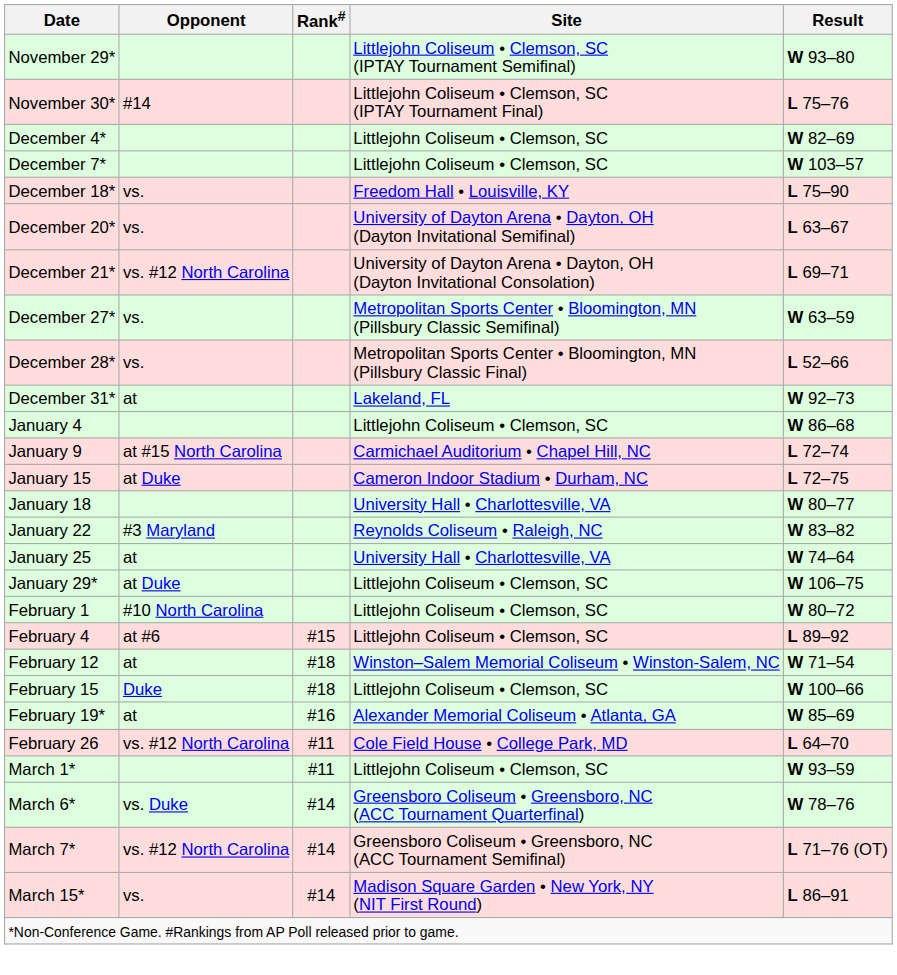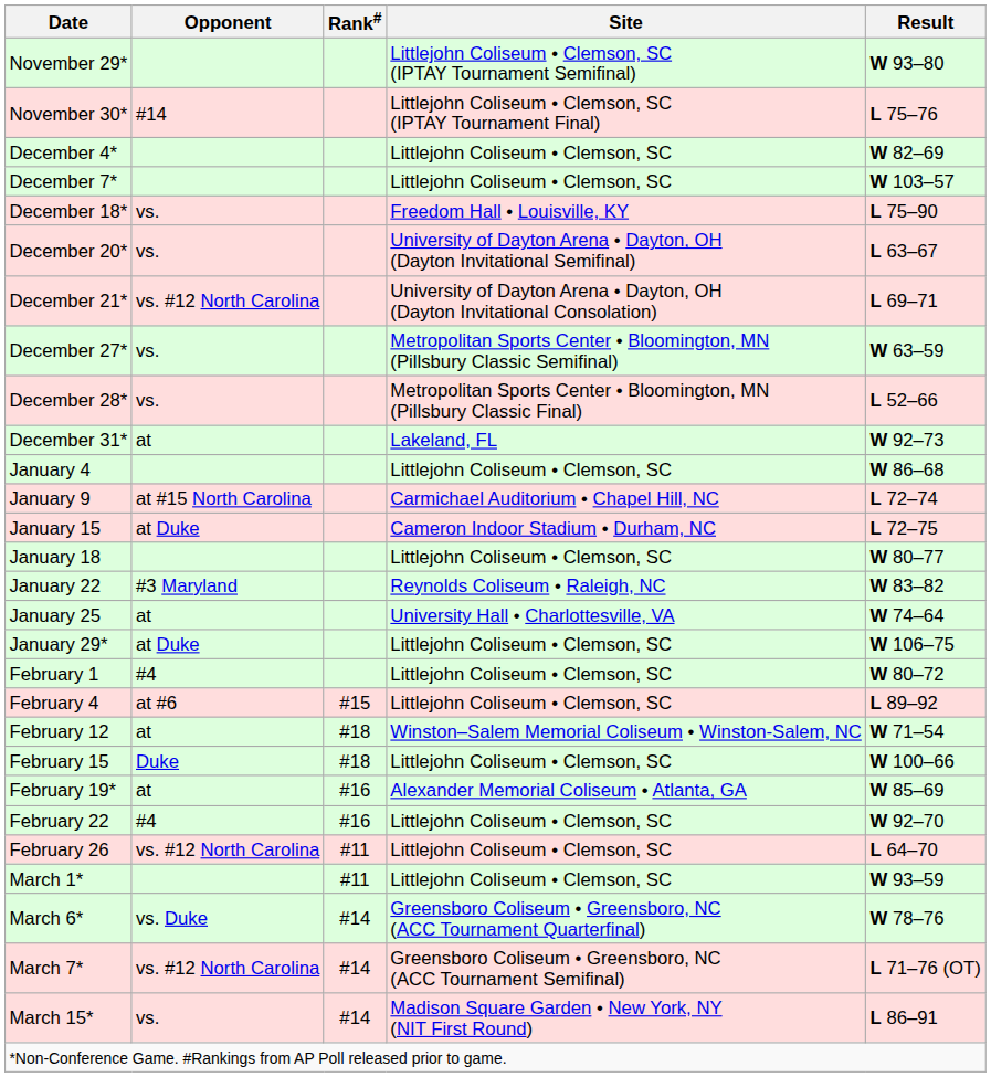January 18 | Site: University Hall • Charlottesville, VA -> Littlejohn Coliseum • Clemson, SC
February 1 | Opponent: #10 North Carolina -> #4
+ row: February 22 | #4 | #16 | Littlejohn Coliseum • Clemson, SC | W 92–70
February 26 | Site: Cole Field House • College Park, MD -> Littlejohn Coliseum • Clemson, SC
